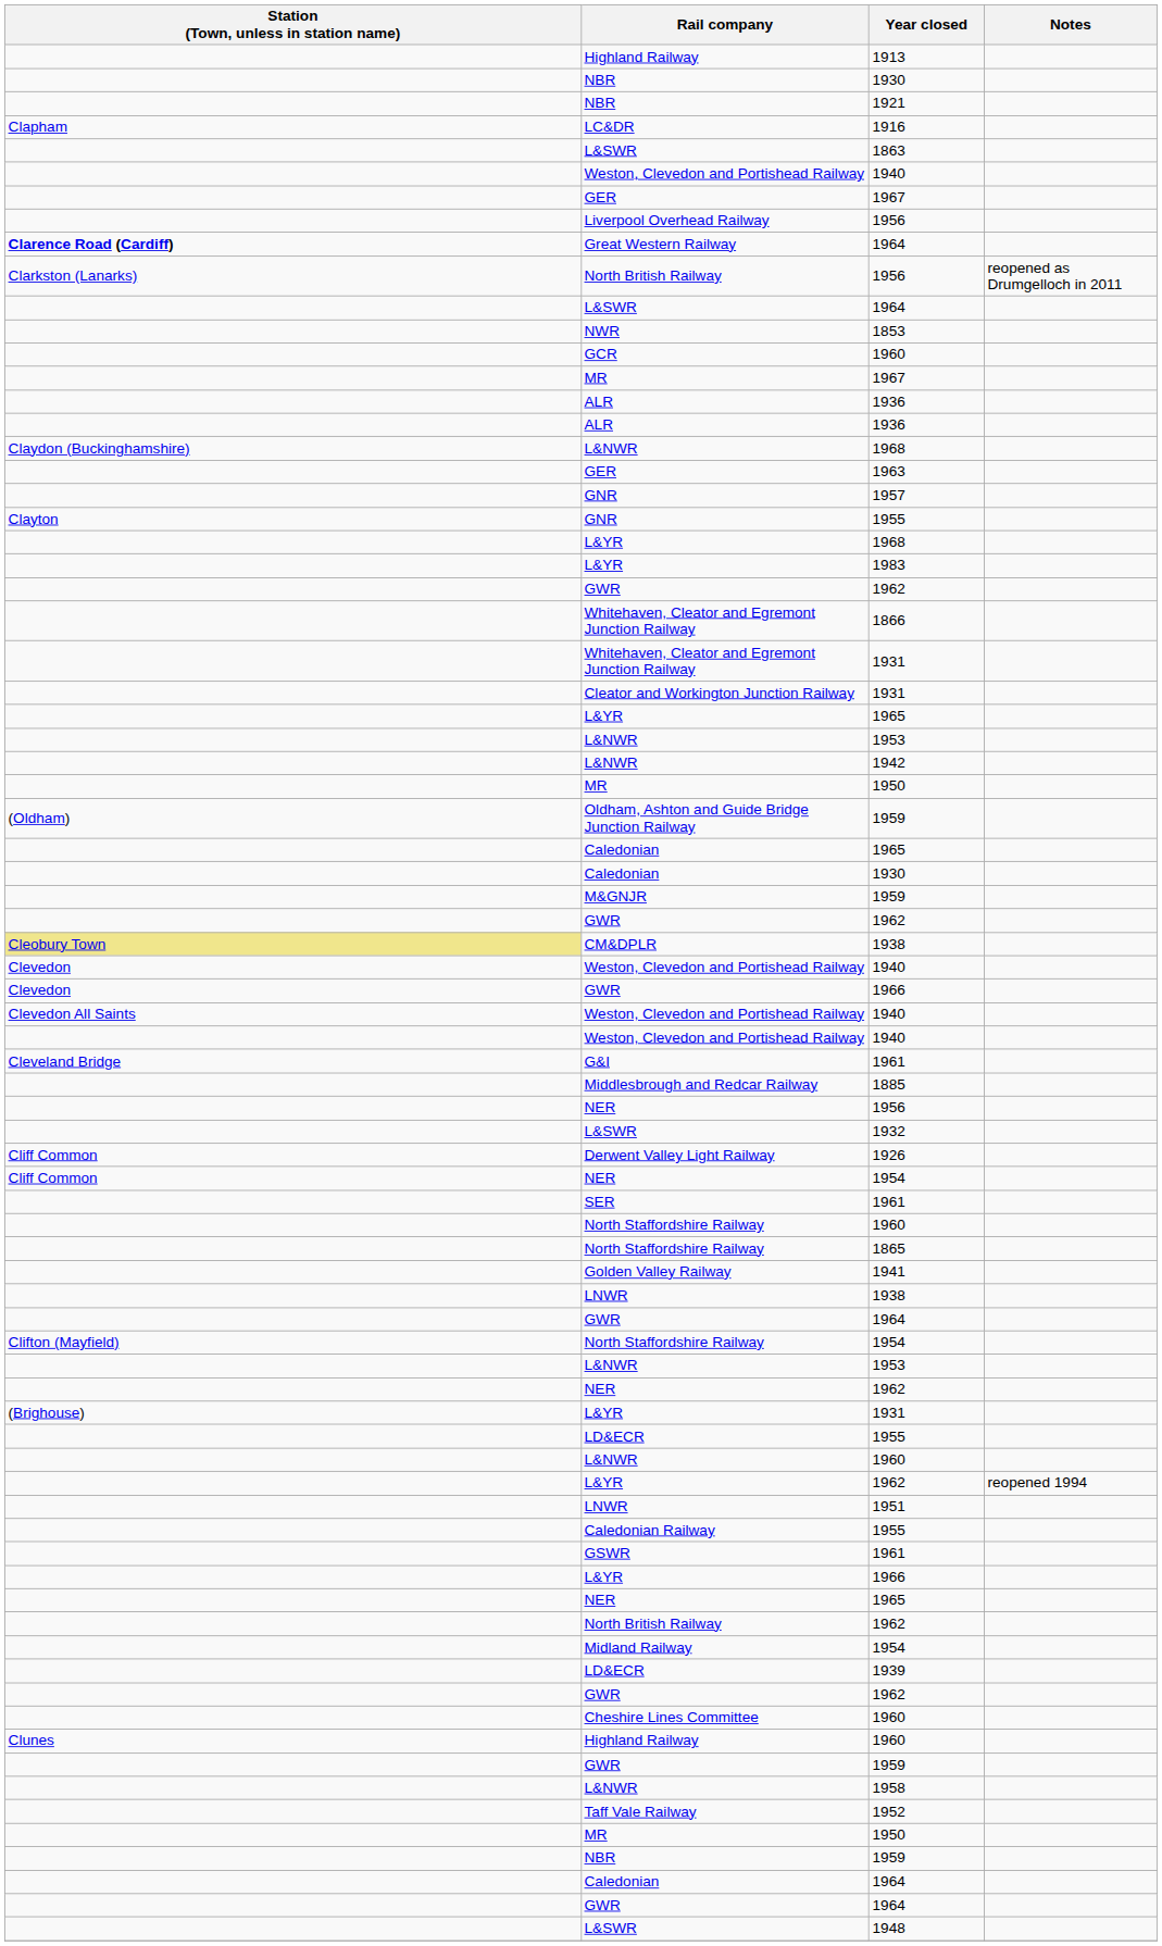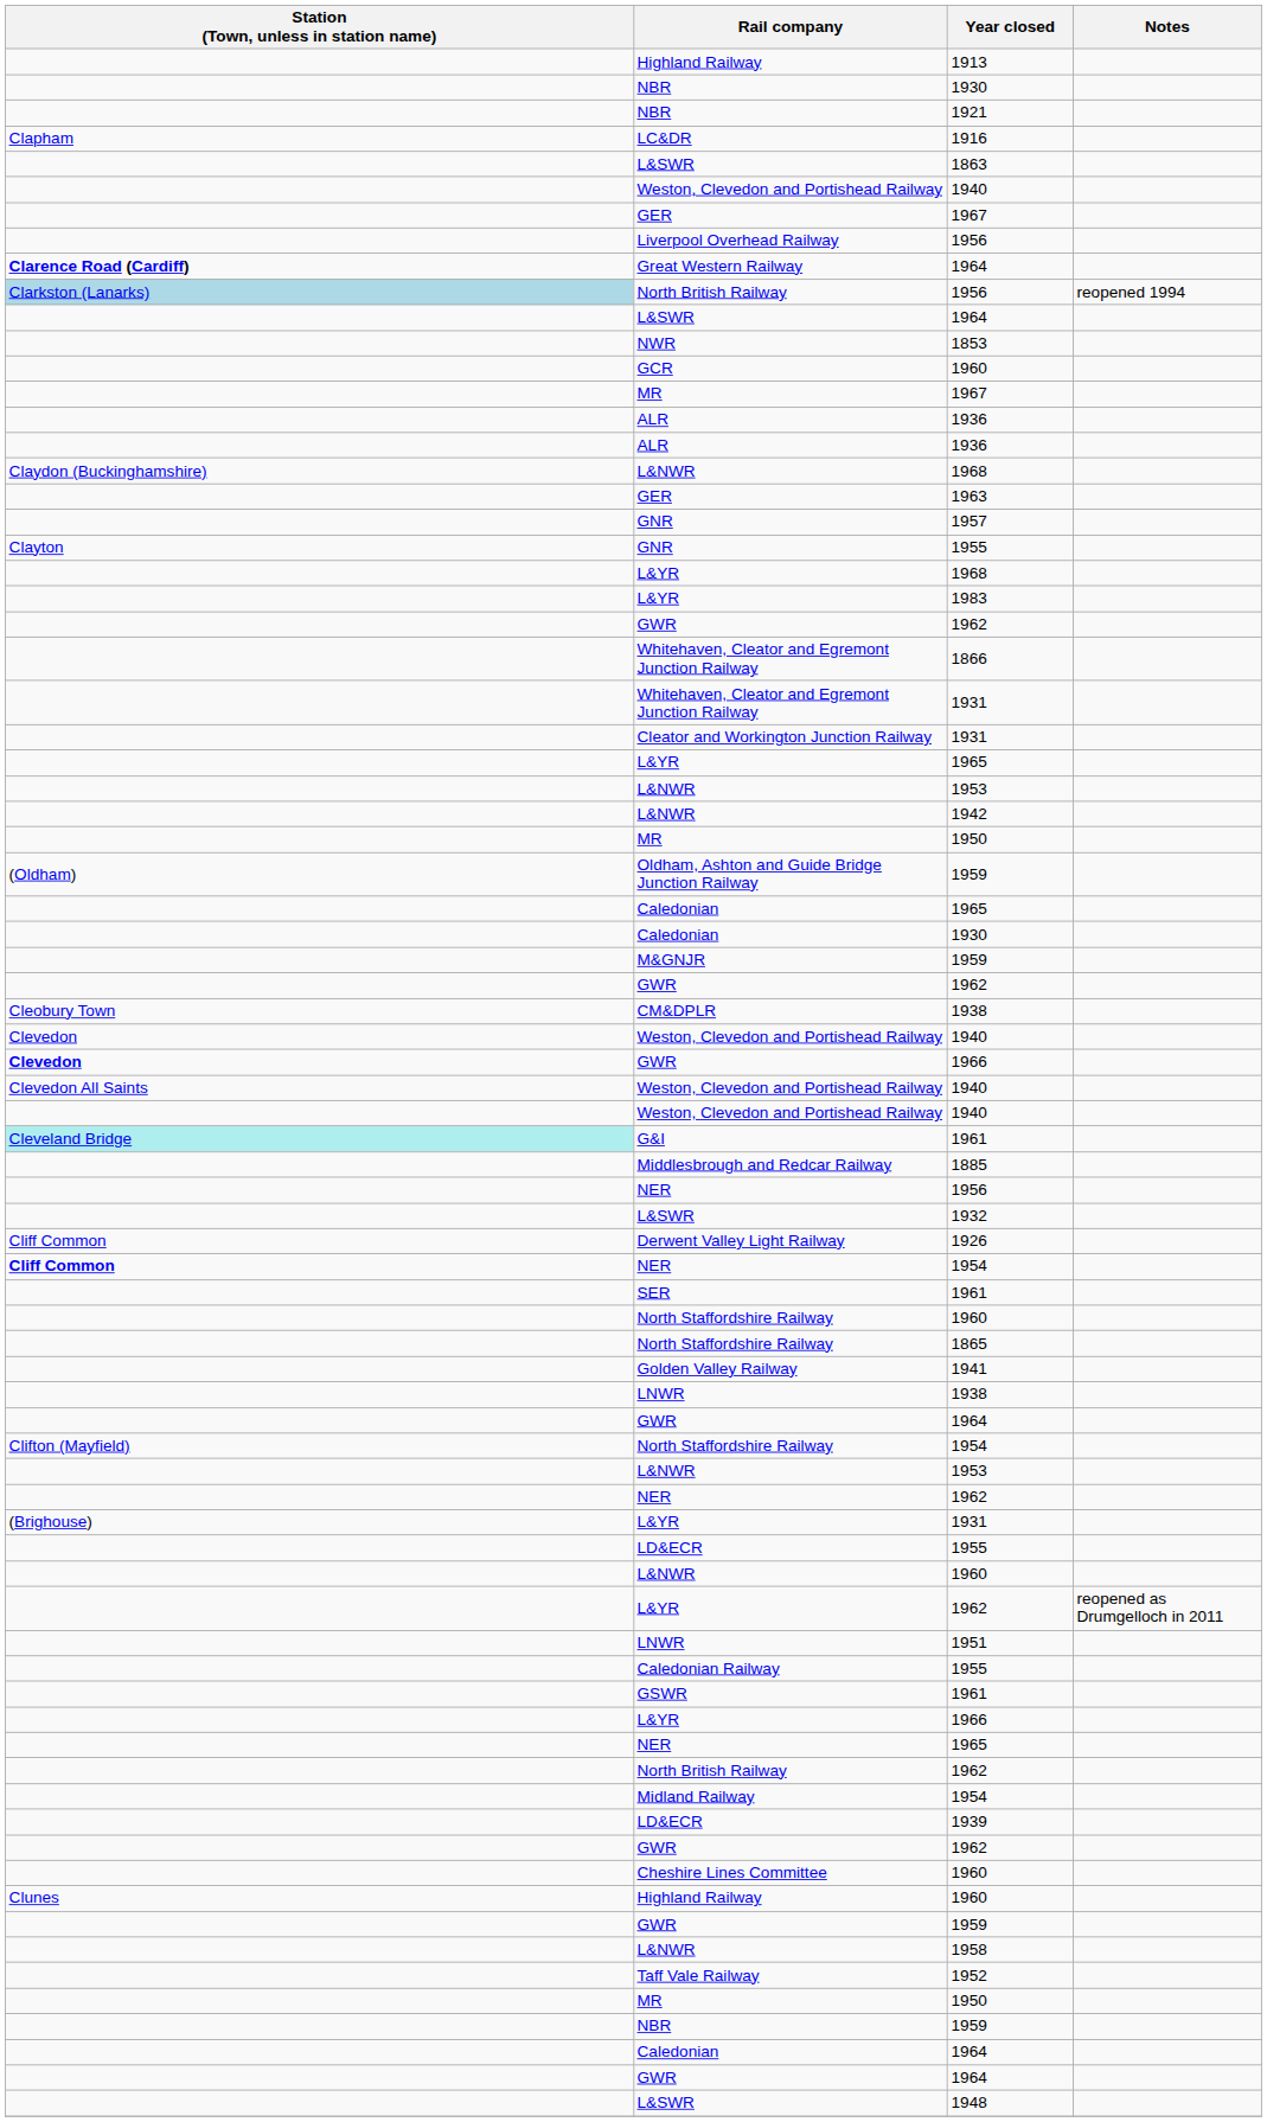North British Railway / 1956 | Station (Town, unless in station name): no background -> lightblue background
North British Railway / 1956 | Notes: reopened as Drumgelloch in 2011 -> reopened 1994
CM&DPLR / 1938 | Station (Town, unless in station name): khaki background -> no background
GWR / 1966 | Station (Town, unless in station name): normal -> bold
G&I / 1961 | Station (Town, unless in station name): no background -> paleturquoise background
NER / 1954 | Station (Town, unless in station name): normal -> bold
L&YR / 1962 | Notes: reopened 1994 -> reopened as Drumgelloch in 2011
